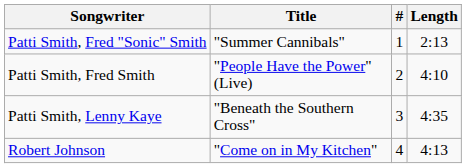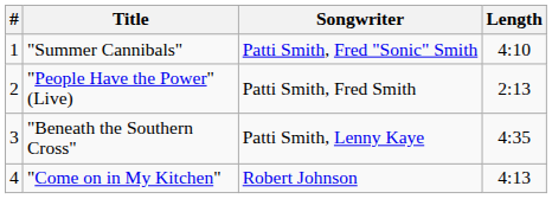columns swapped: # <-> Songwriter
"Summer Cannibals" | Length: 2:13 -> 4:10
"People Have the Power" (Live) | Length: 4:10 -> 2:13
